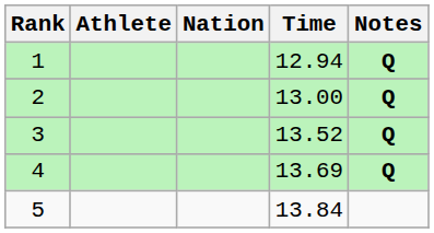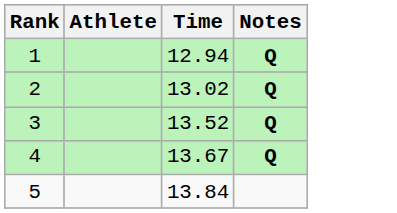- column: Nation
2 | Time: 13.00 -> 13.02
4 | Time: 13.69 -> 13.67
